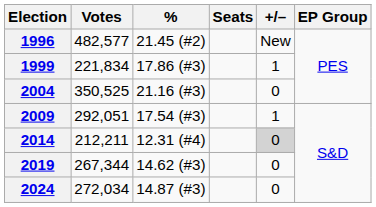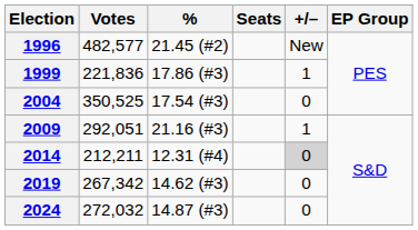1999 | Votes: 221,834 -> 221,836
2004 | %: 21.16 (#3) -> 17.54 (#3)
2009 | %: 17.54 (#3) -> 21.16 (#3)
2019 | Votes: 267,344 -> 267,342
2024 | Votes: 272,034 -> 272,032
